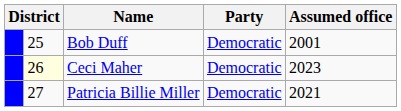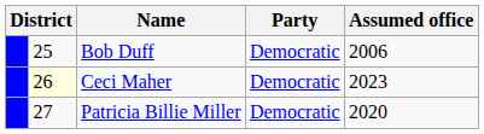Bob Duff | Assumed office: 2001 -> 2006
Patricia Billie Miller | Assumed office: 2021 -> 2020
